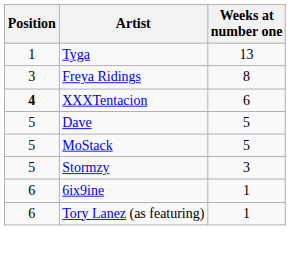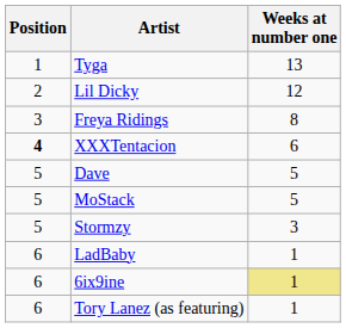+ row: 2 | Lil Dicky | 12
+ row: 6 | LadBaby | 1
6ix9ine | Weeks at number one: no background -> khaki background
